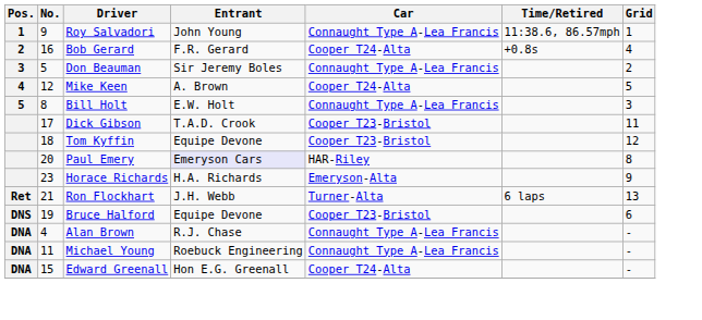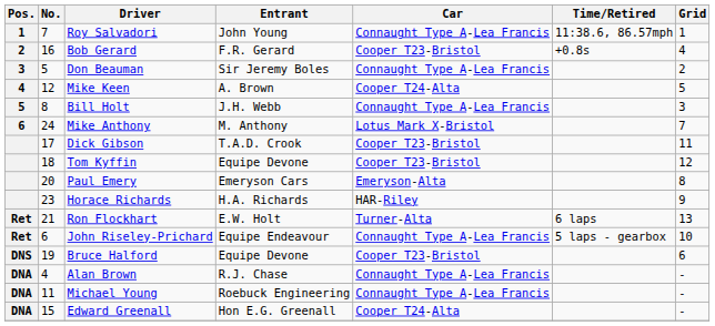Roy Salvadori | No.: 9 -> 7
Bob Gerard | Car: Cooper T24-Alta -> Cooper T23-Bristol
Bill Holt | Entrant: E.W. Holt -> J.H. Webb
+ row: 6 | 24 | Mike Anthony | M. Anthony | Lotus Mark X-Bristol | 7
Paul Emery | Entrant: lavender background -> no background
Paul Emery | Car: HAR-Riley -> Emeryson-Alta
Horace Richards | Car: Emeryson-Alta -> HAR-Riley
Ron Flockhart | Entrant: J.H. Webb -> E.W. Holt
+ row: Ret | 6 | John Riseley-Prichard | Equipe Endeavour | Connaught Type A-Lea Francis | 5 laps - gearbox | 10
